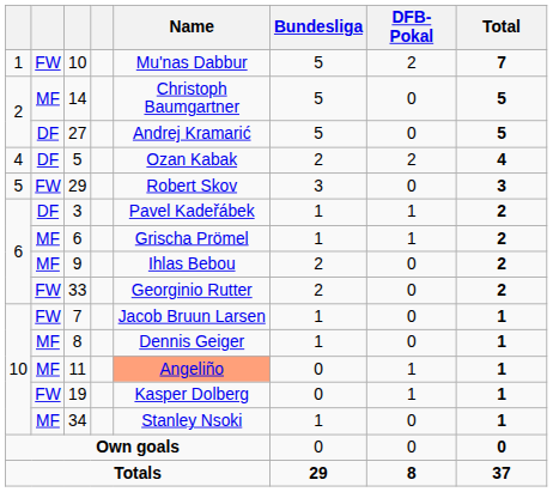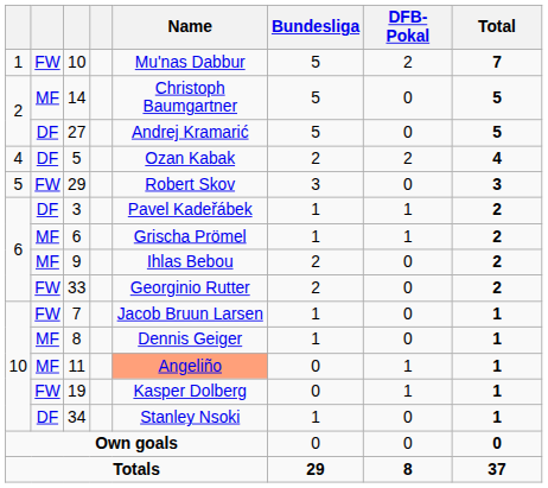34 | column 2: MF -> DF
